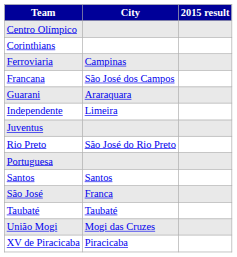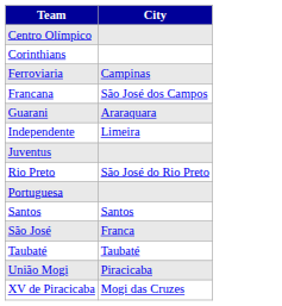- column: 2015 result
União Mogi | City: Mogi das Cruzes -> Piracicaba
XV de Piracicaba | City: Piracicaba -> Mogi das Cruzes
